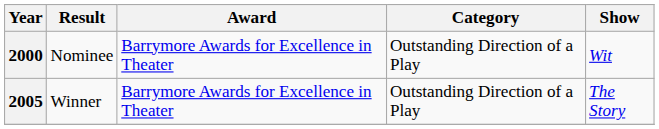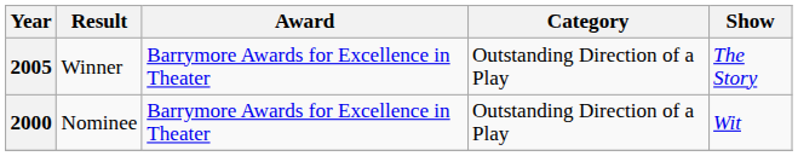rows swapped: 2000 <-> 2005
